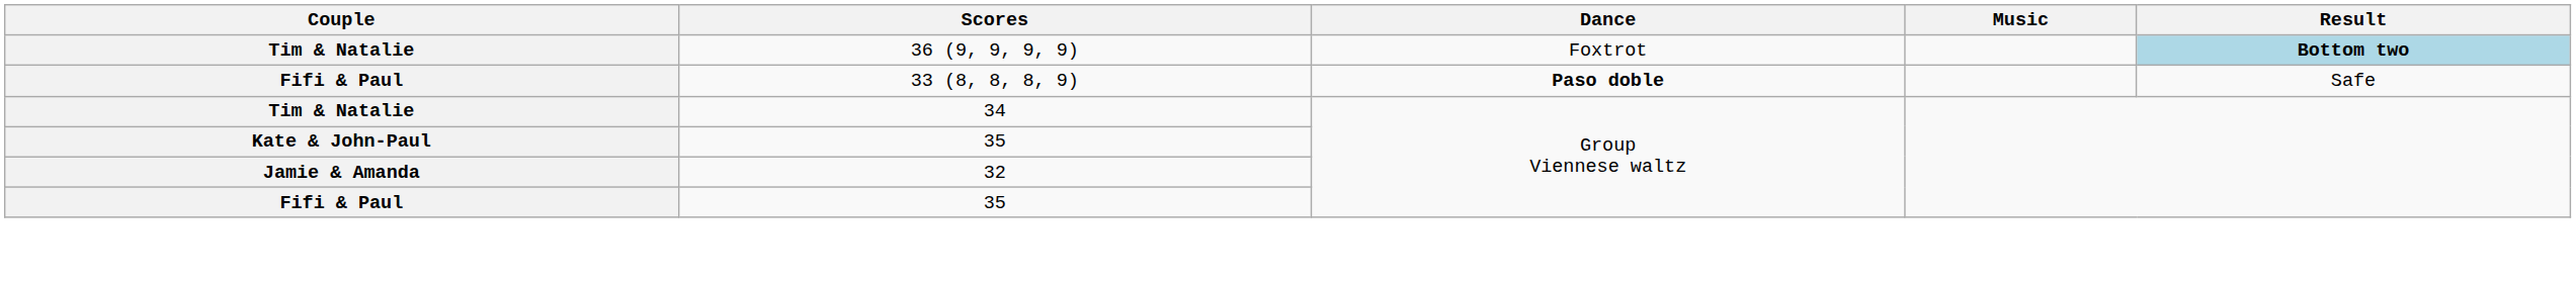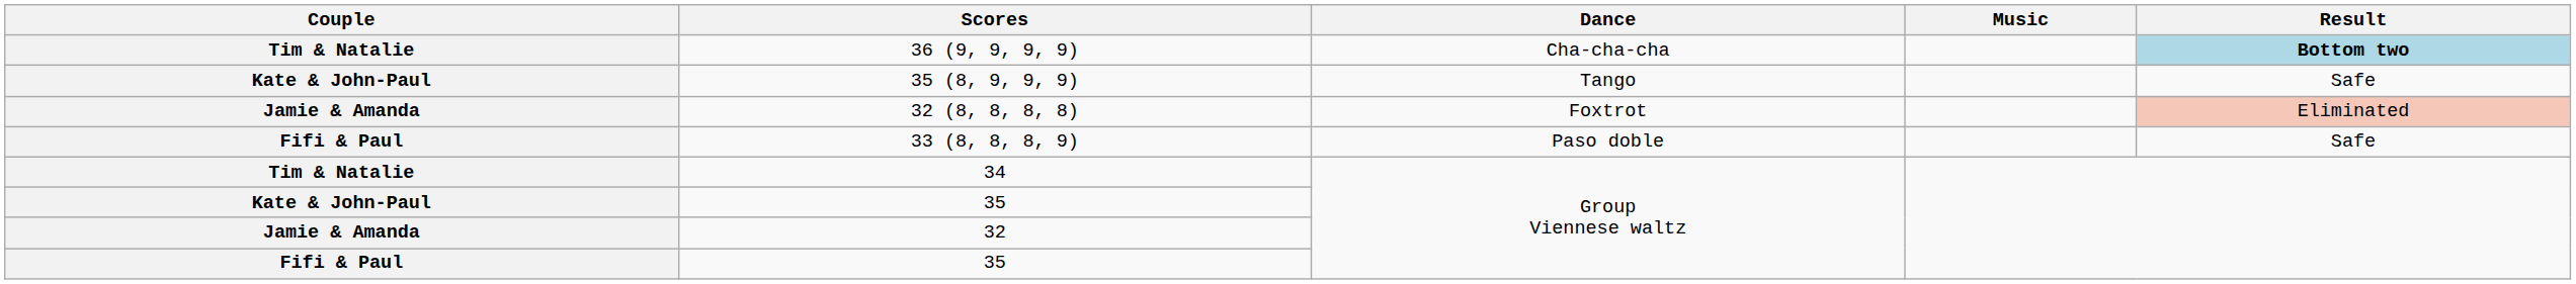36 (9, 9, 9, 9) | Dance: Foxtrot -> Cha-cha-cha
+ row: Kate & John-Paul | 35 (8, 9, 9, 9) | Tango | Safe
+ row: Jamie & Amanda | 32 (8, 8, 8, 8) | Foxtrot | Eliminated
33 (8, 8, 8, 9) | Dance: bold -> normal
